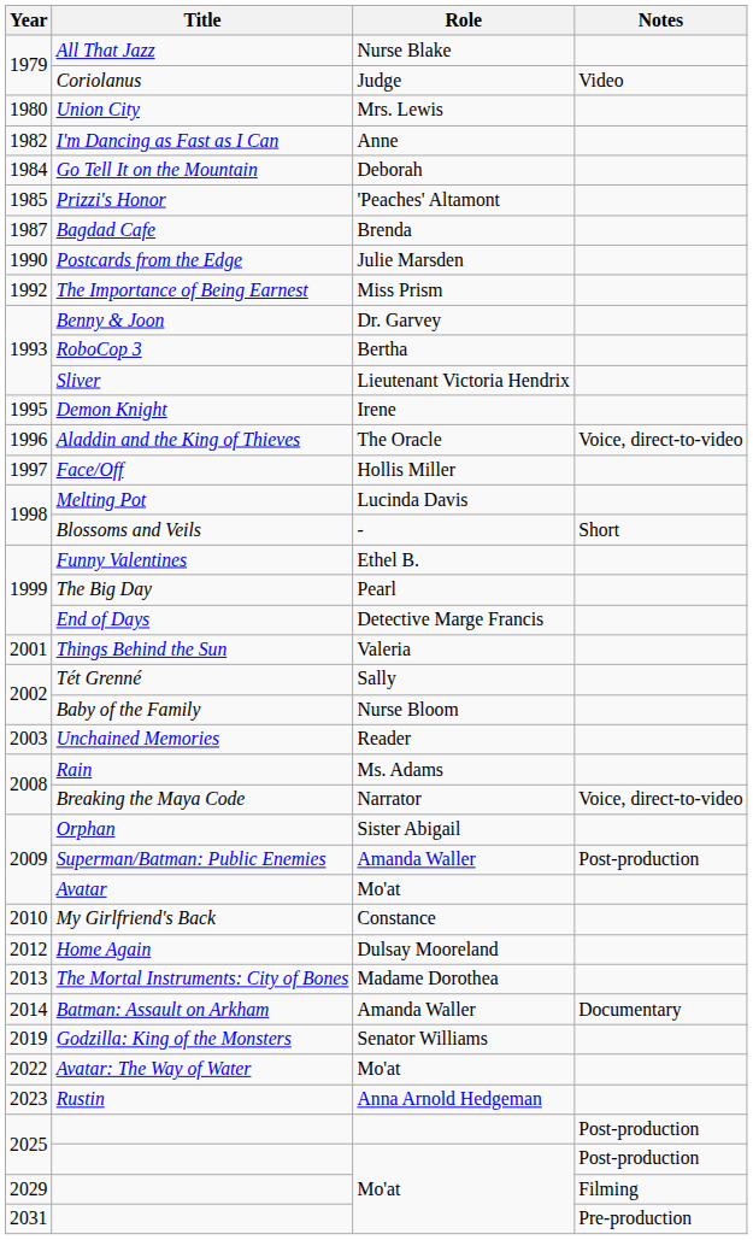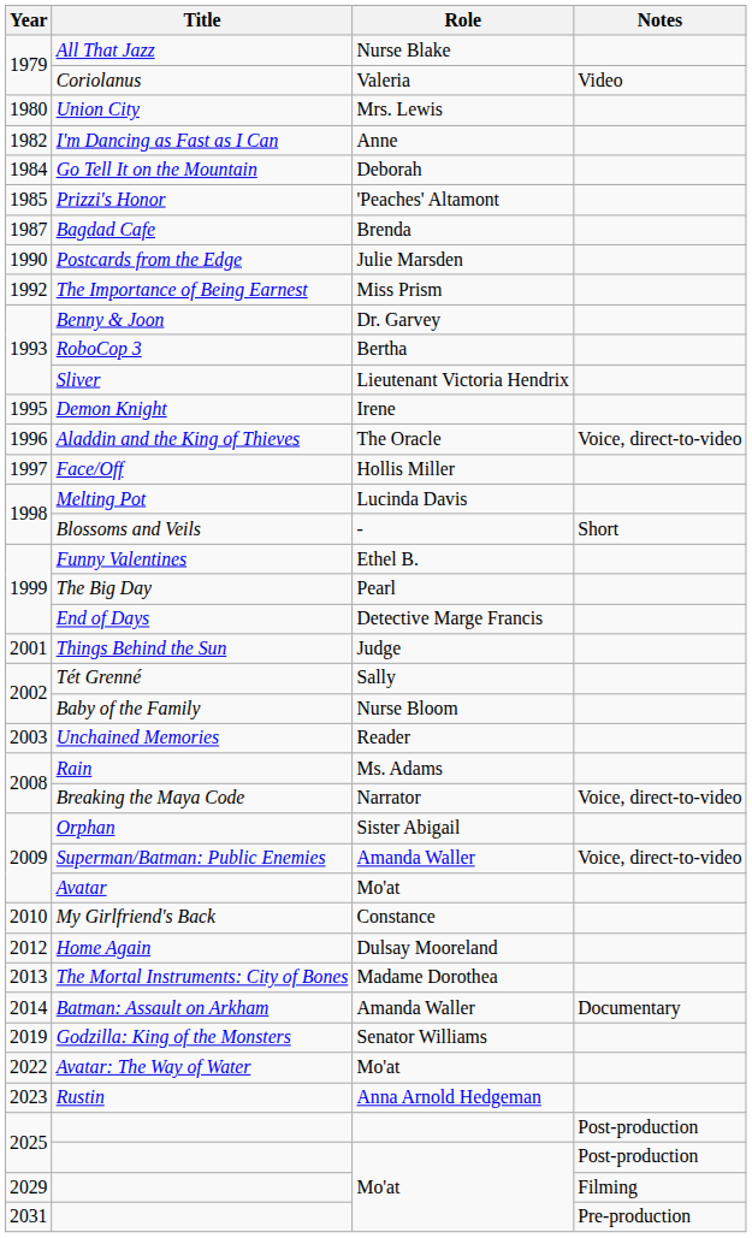Coriolanus | Role: Judge -> Valeria
Things Behind the Sun | Role: Valeria -> Judge
Superman/Batman: Public Enemies | Notes: Post-production -> Voice, direct-to-video
